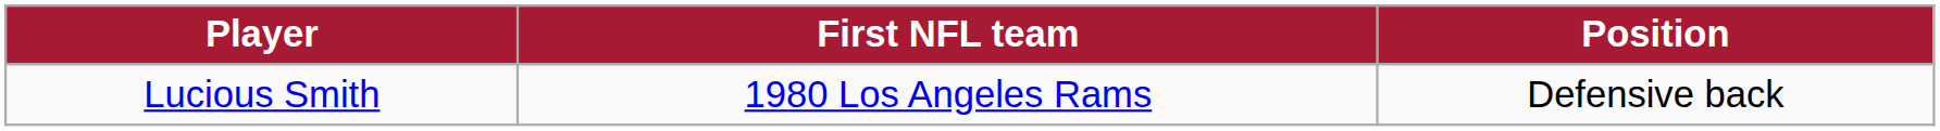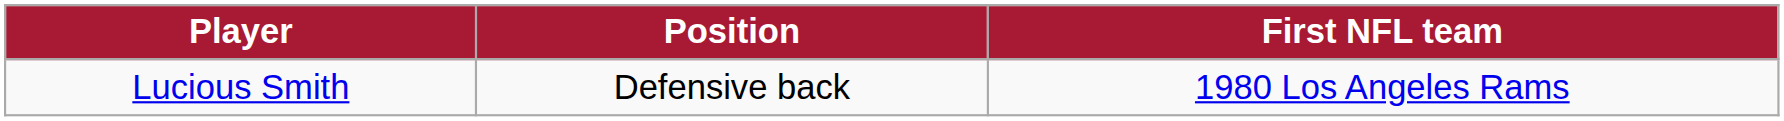columns swapped: Position <-> First NFL team
